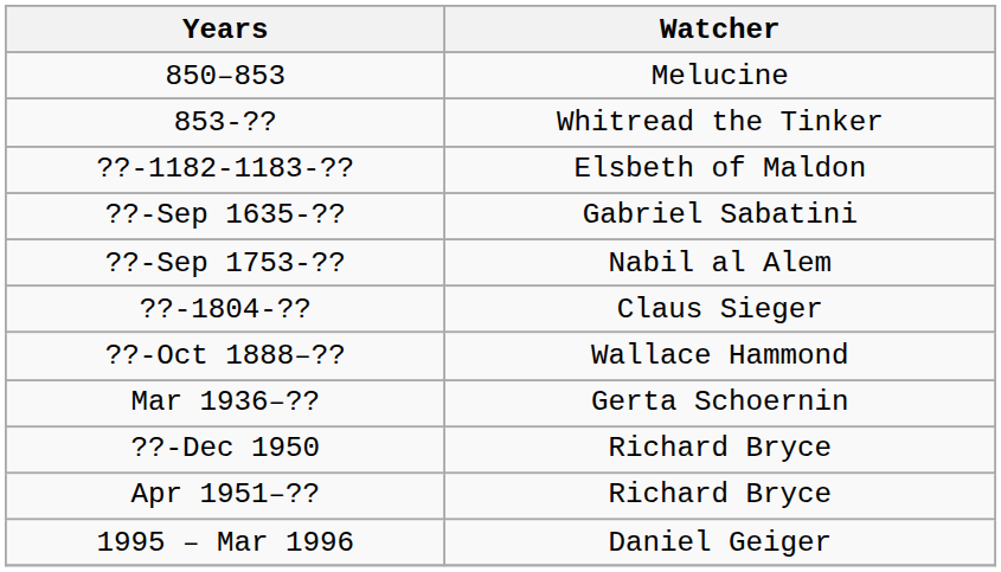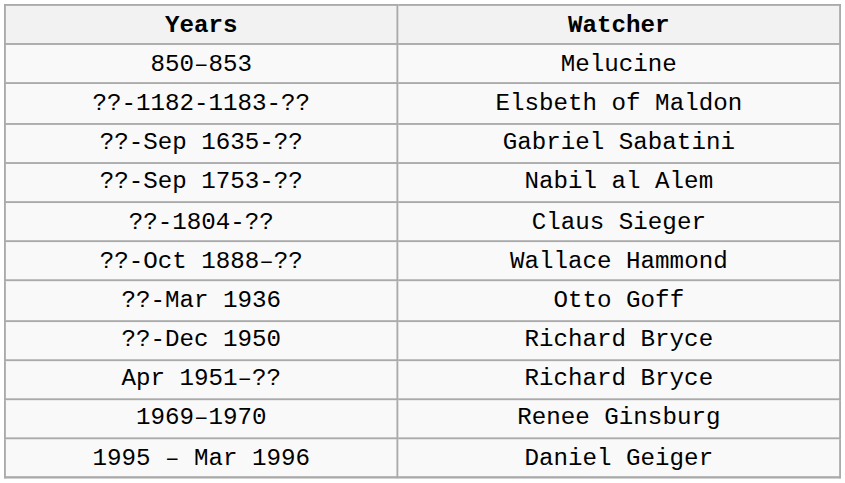- row: 853-?? | Whitread the Tinker
+ row: ??-Mar 1936 | Otto Goff
- row: Mar 1936–?? | Gerta Schoernin
+ row: 1969–1970 | Renee Ginsburg
